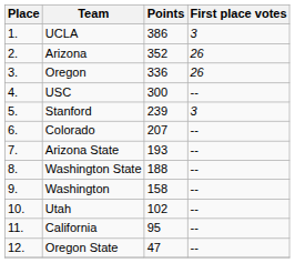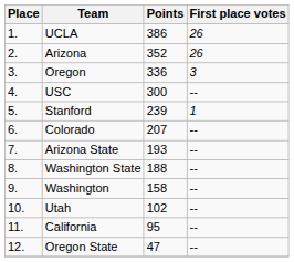UCLA | First place votes: 3 -> 26
Oregon | First place votes: 26 -> 3
Stanford | First place votes: 3 -> 1
